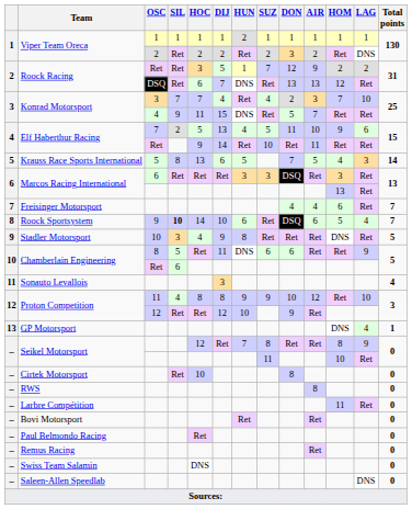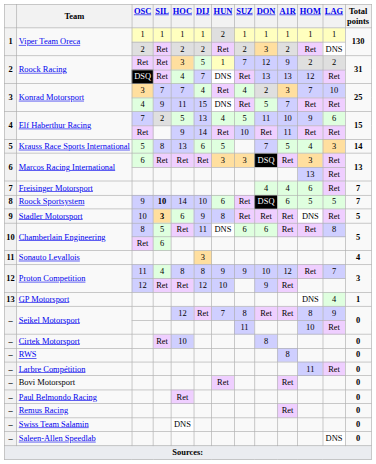Roock Racing / DSQ | HOC: 6 -> 4
Roock Sportsystem | LAG: 4 -> 5
Stadler Motorsport | SIL: normal -> bold
Stadler Motorsport | HOC: 4 -> 6
Chamberlain Engineering / 8 | LAG: 9 -> 8
Proton Competition / 11 | LAG: 10 -> 7
